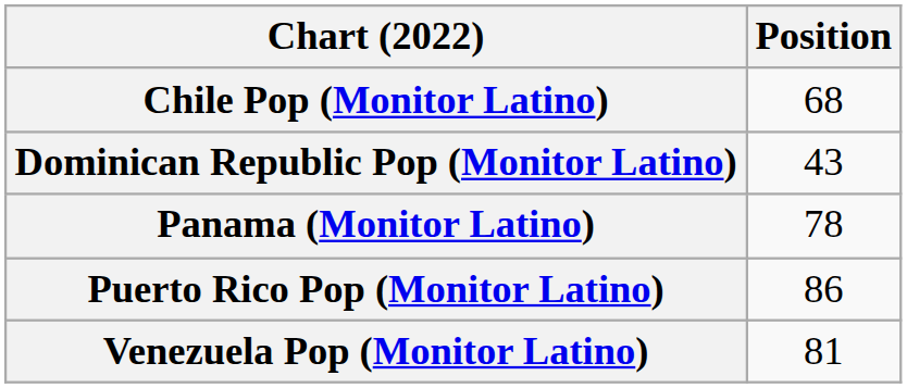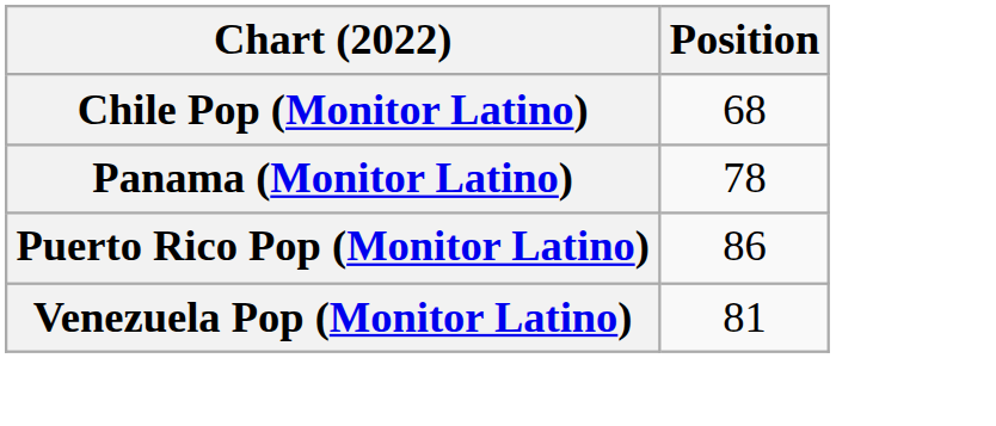- row: Dominican Republic Pop (Monitor Latino) | 43
